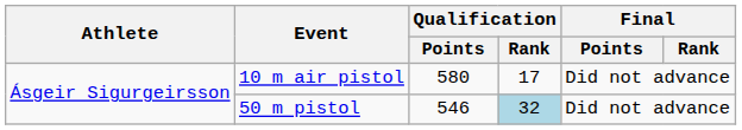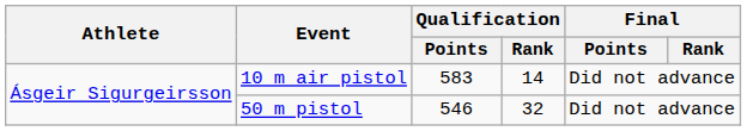10 m air pistol | Qualification / Points: 580 -> 583
10 m air pistol | Qualification / Rank: 17 -> 14
50 m pistol | Qualification / Rank: lightblue background -> no background
